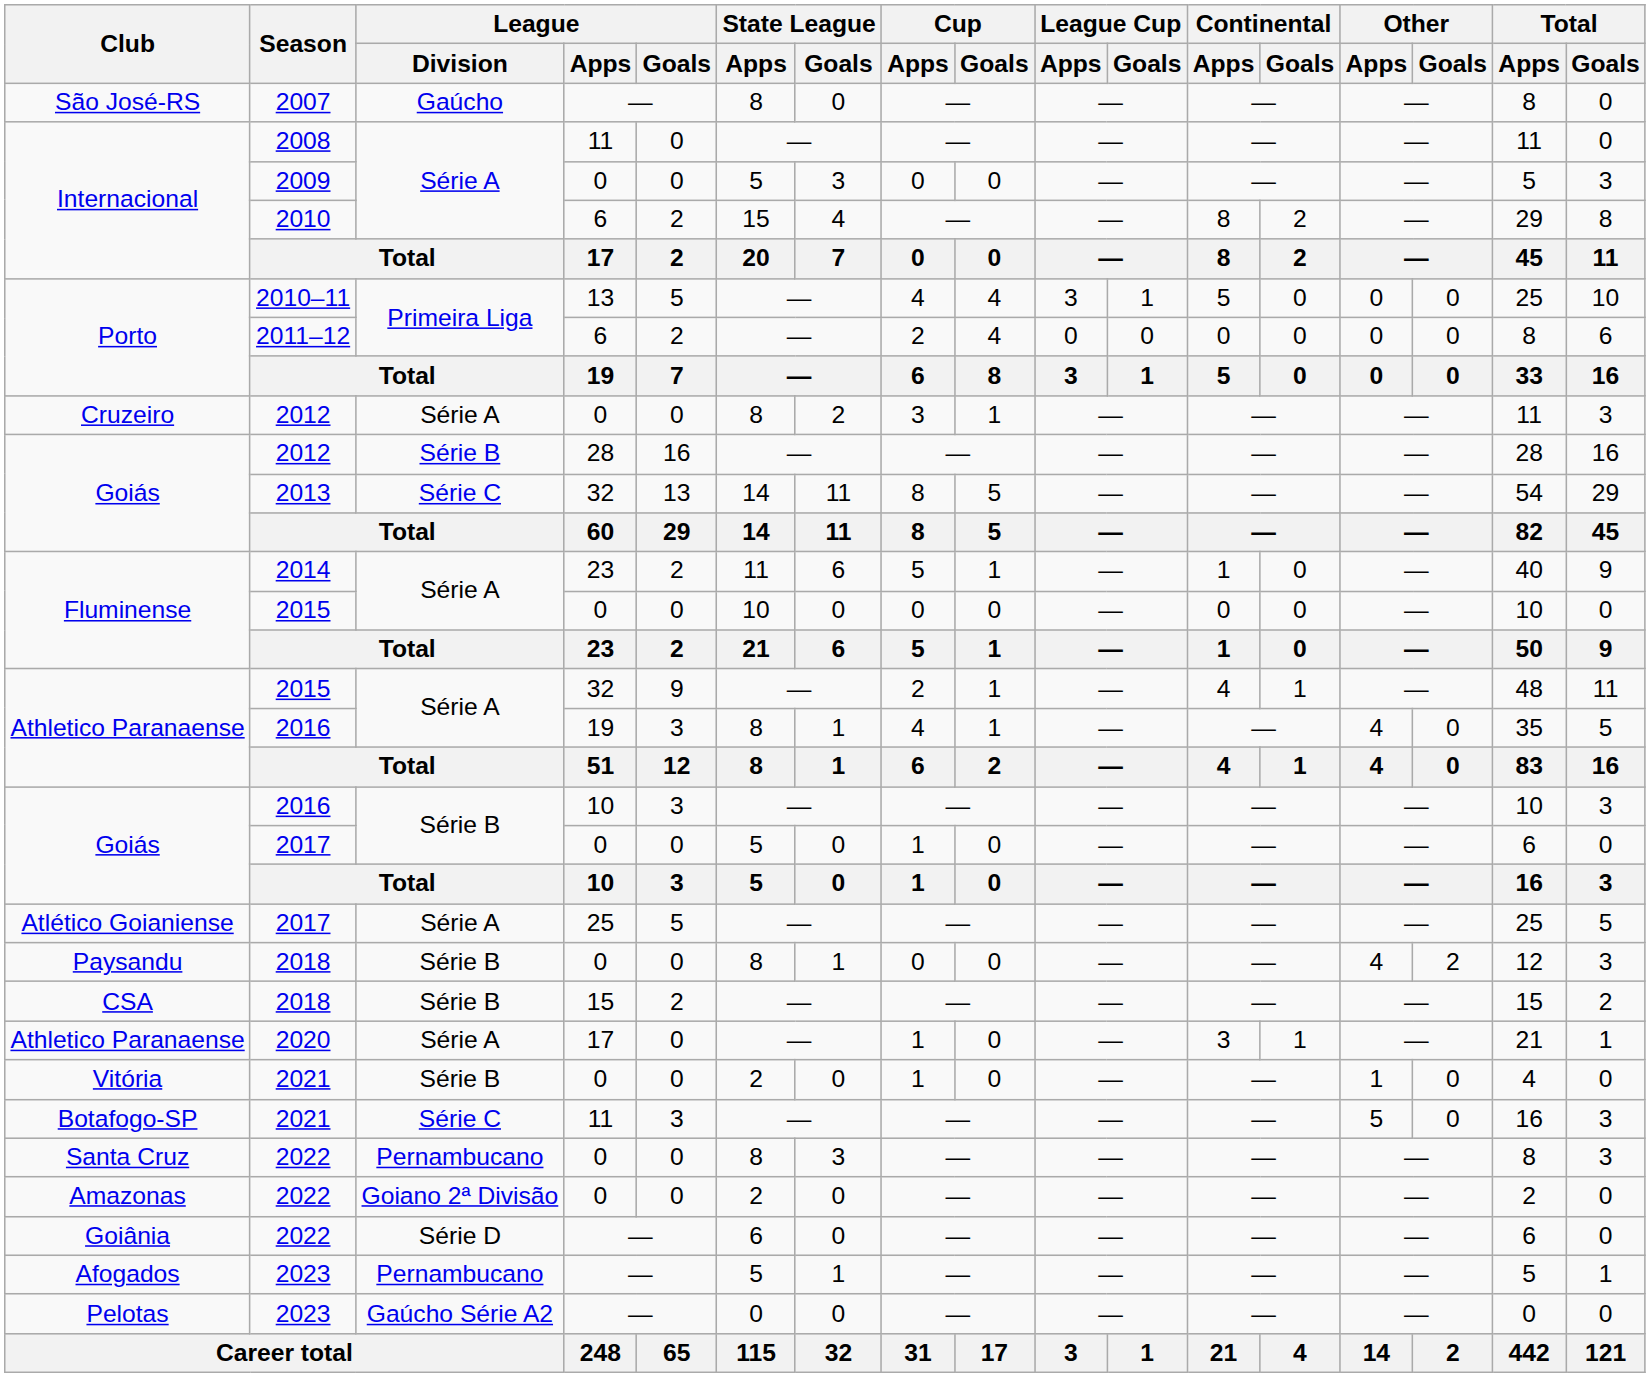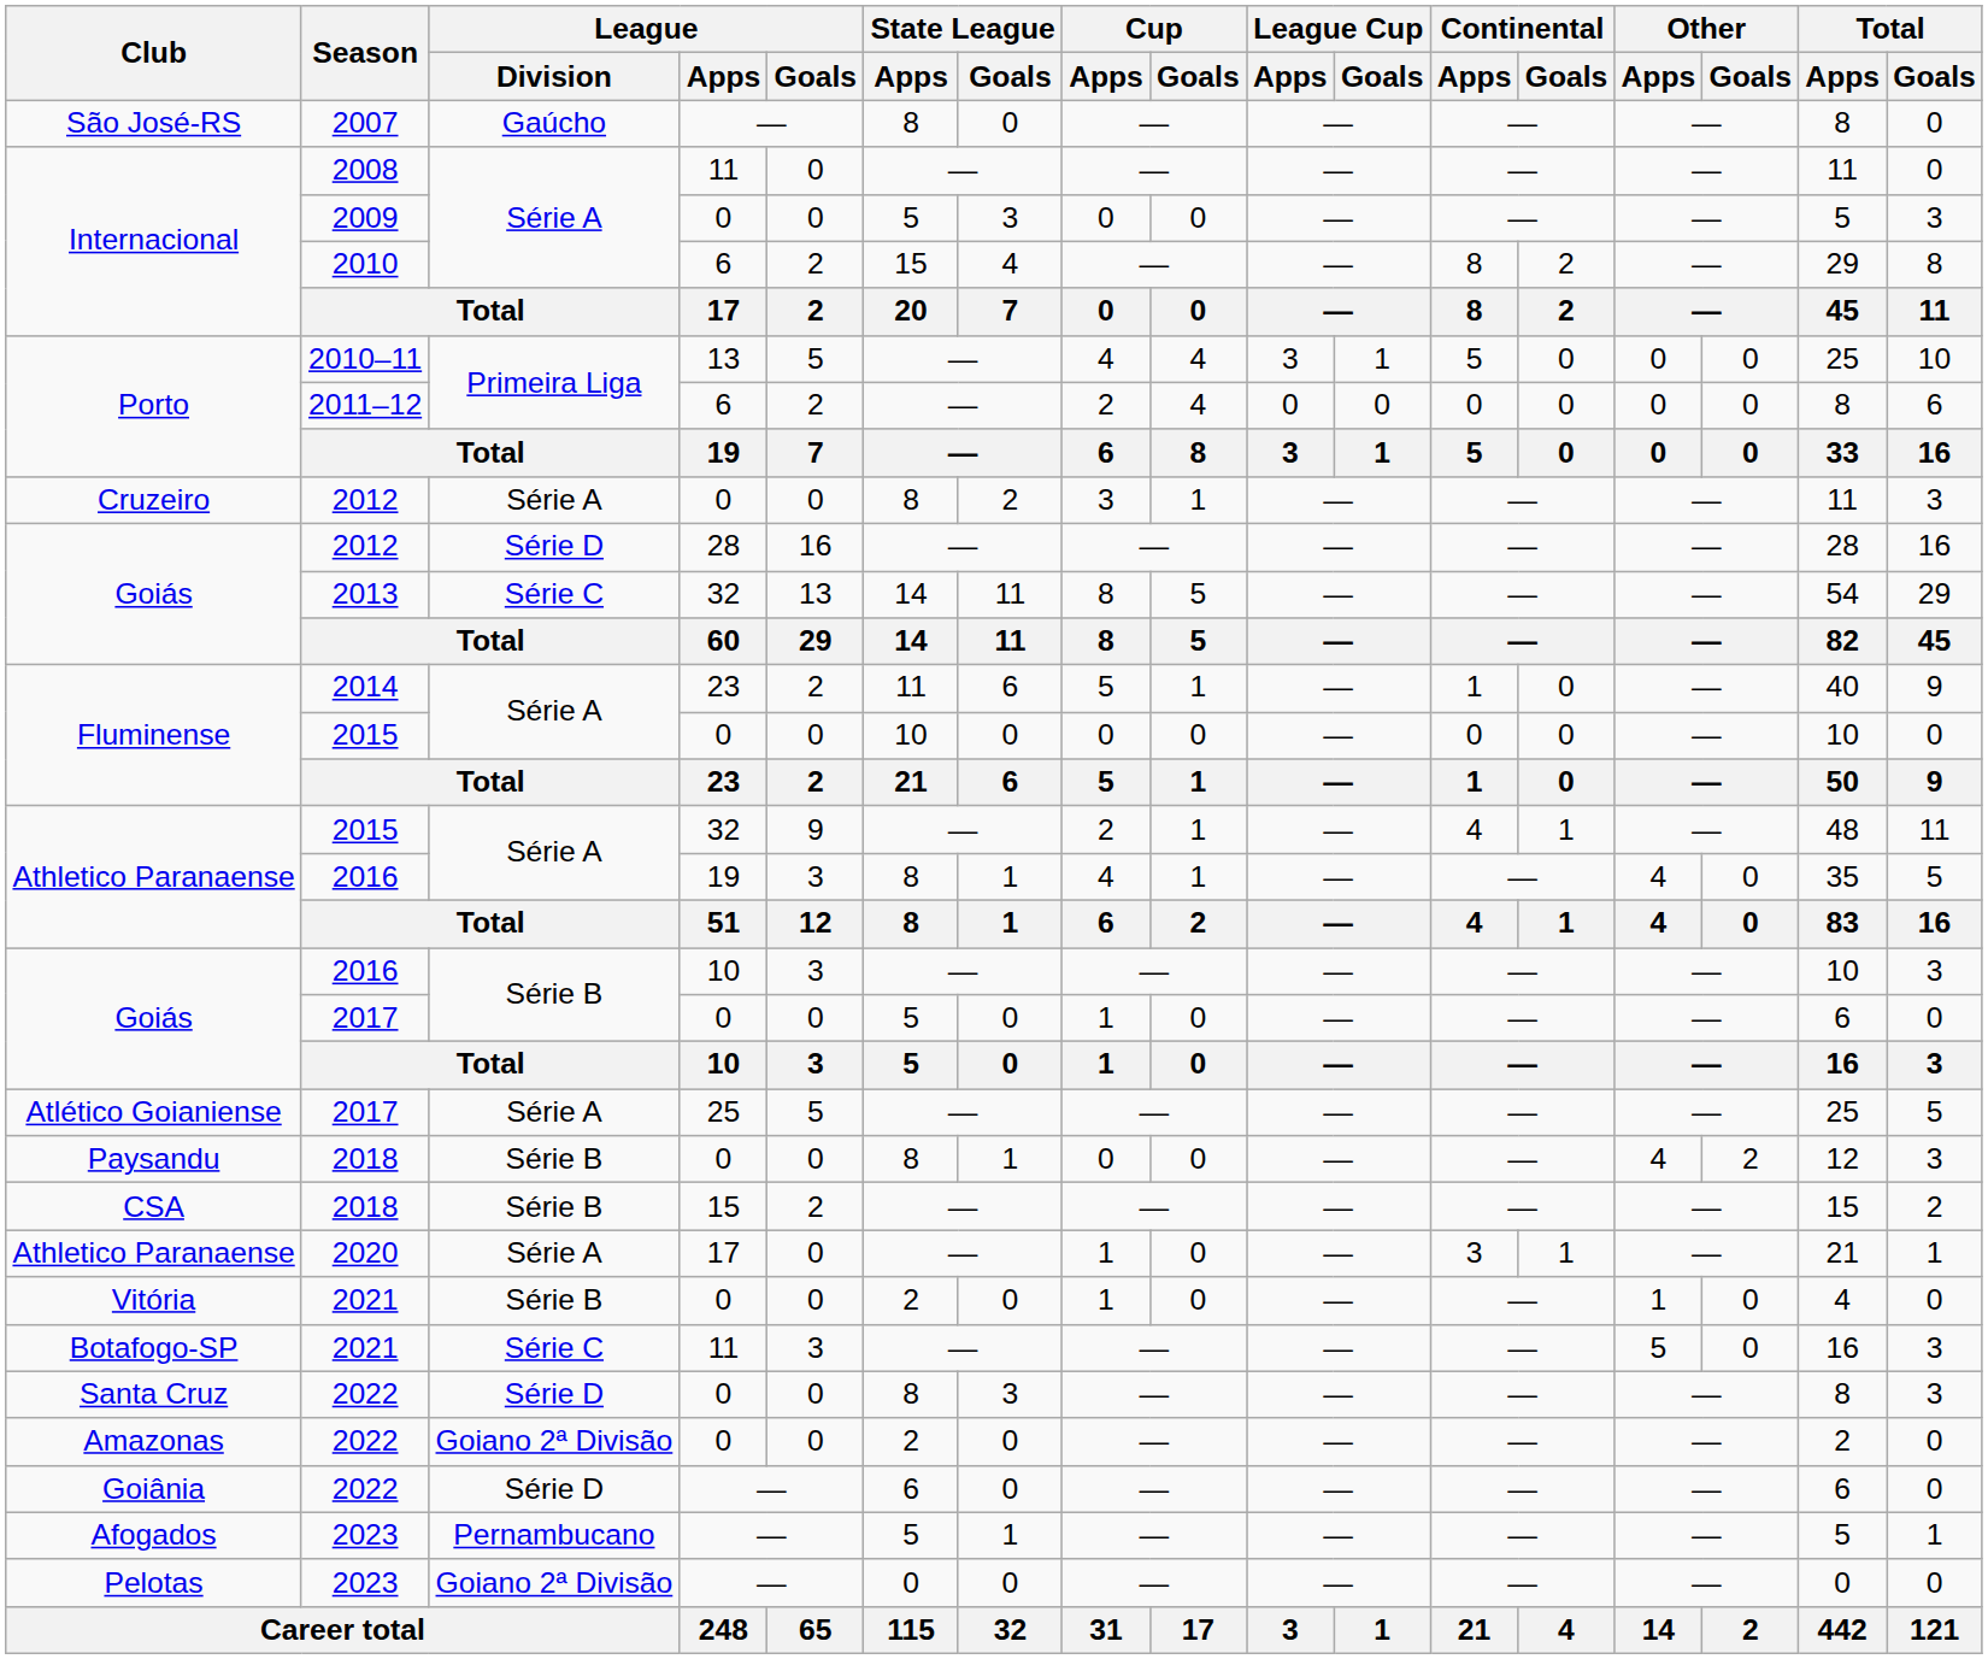Goiás / 2012 | League / Division: Série B -> Série D
Santa Cruz | League / Division: Pernambucano -> Série D
Pelotas | League / Division: Gaúcho Série A2 -> Goiano 2ª Divisão
